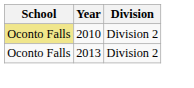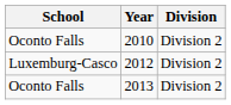2010 | School: khaki background -> no background
+ row: Luxemburg-Casco | 2012 | Division 2
